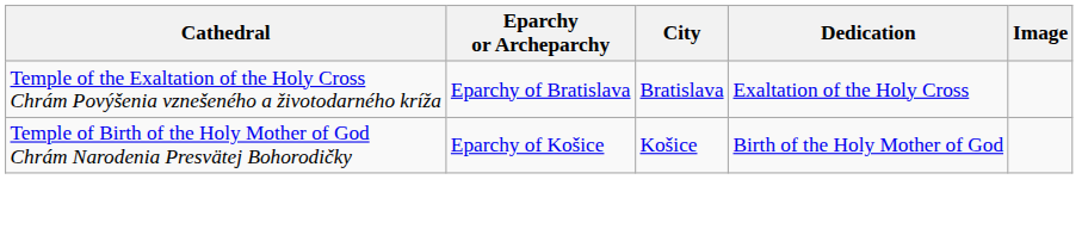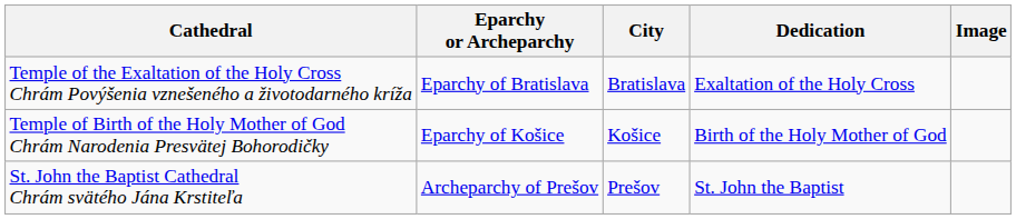+ row: St. John the Baptist Cathedral Chrám svätého Jána Krstiteľa | Archeparchy of Prešov | Prešov | St. John the Baptist
